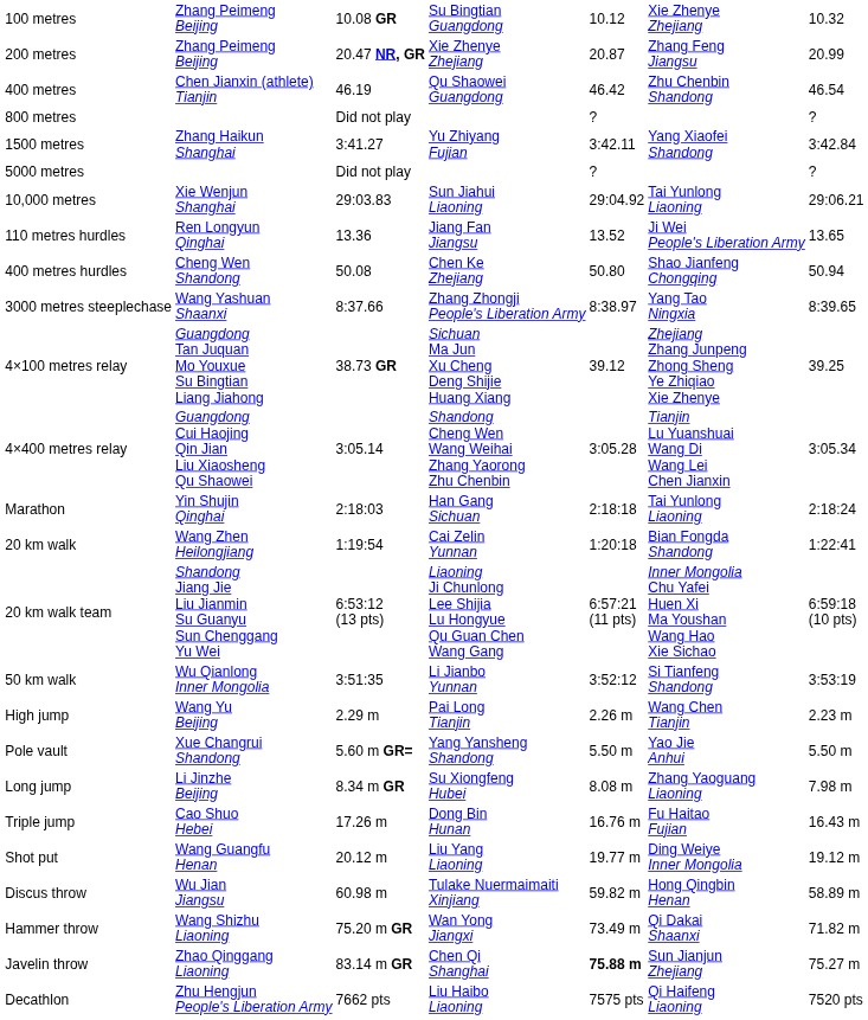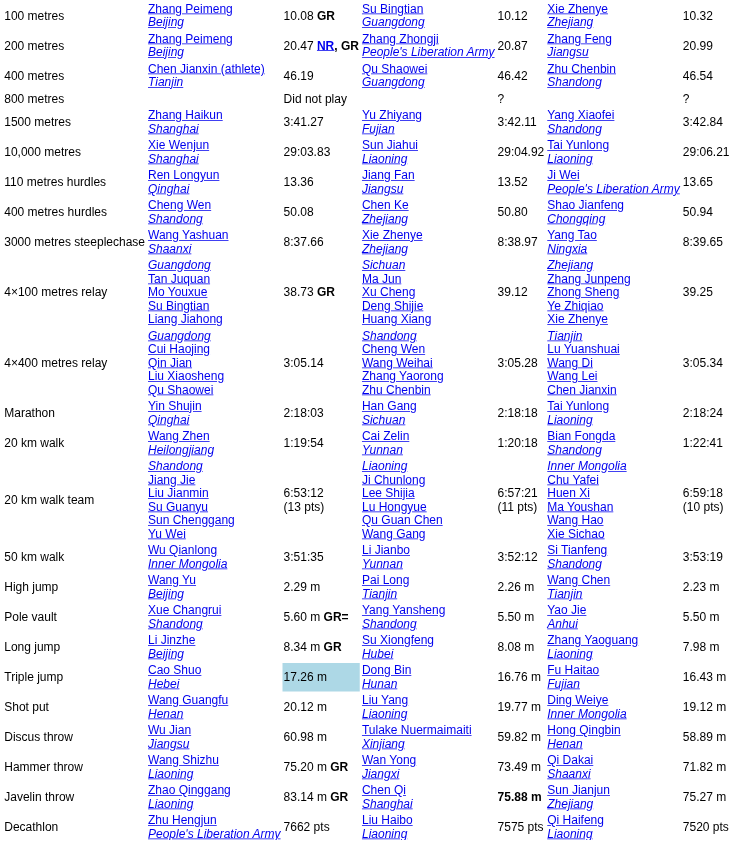200 metres | column 4: Xie Zhenye Zhejiang -> Zhang Zhongji People's Liberation Army
- row: 5000 metres | Did not play | ? | ?
3000 metres steeplechase | column 4: Zhang Zhongji People's Liberation Army -> Xie Zhenye Zhejiang
Triple jump | column 3: no background -> lightblue background
